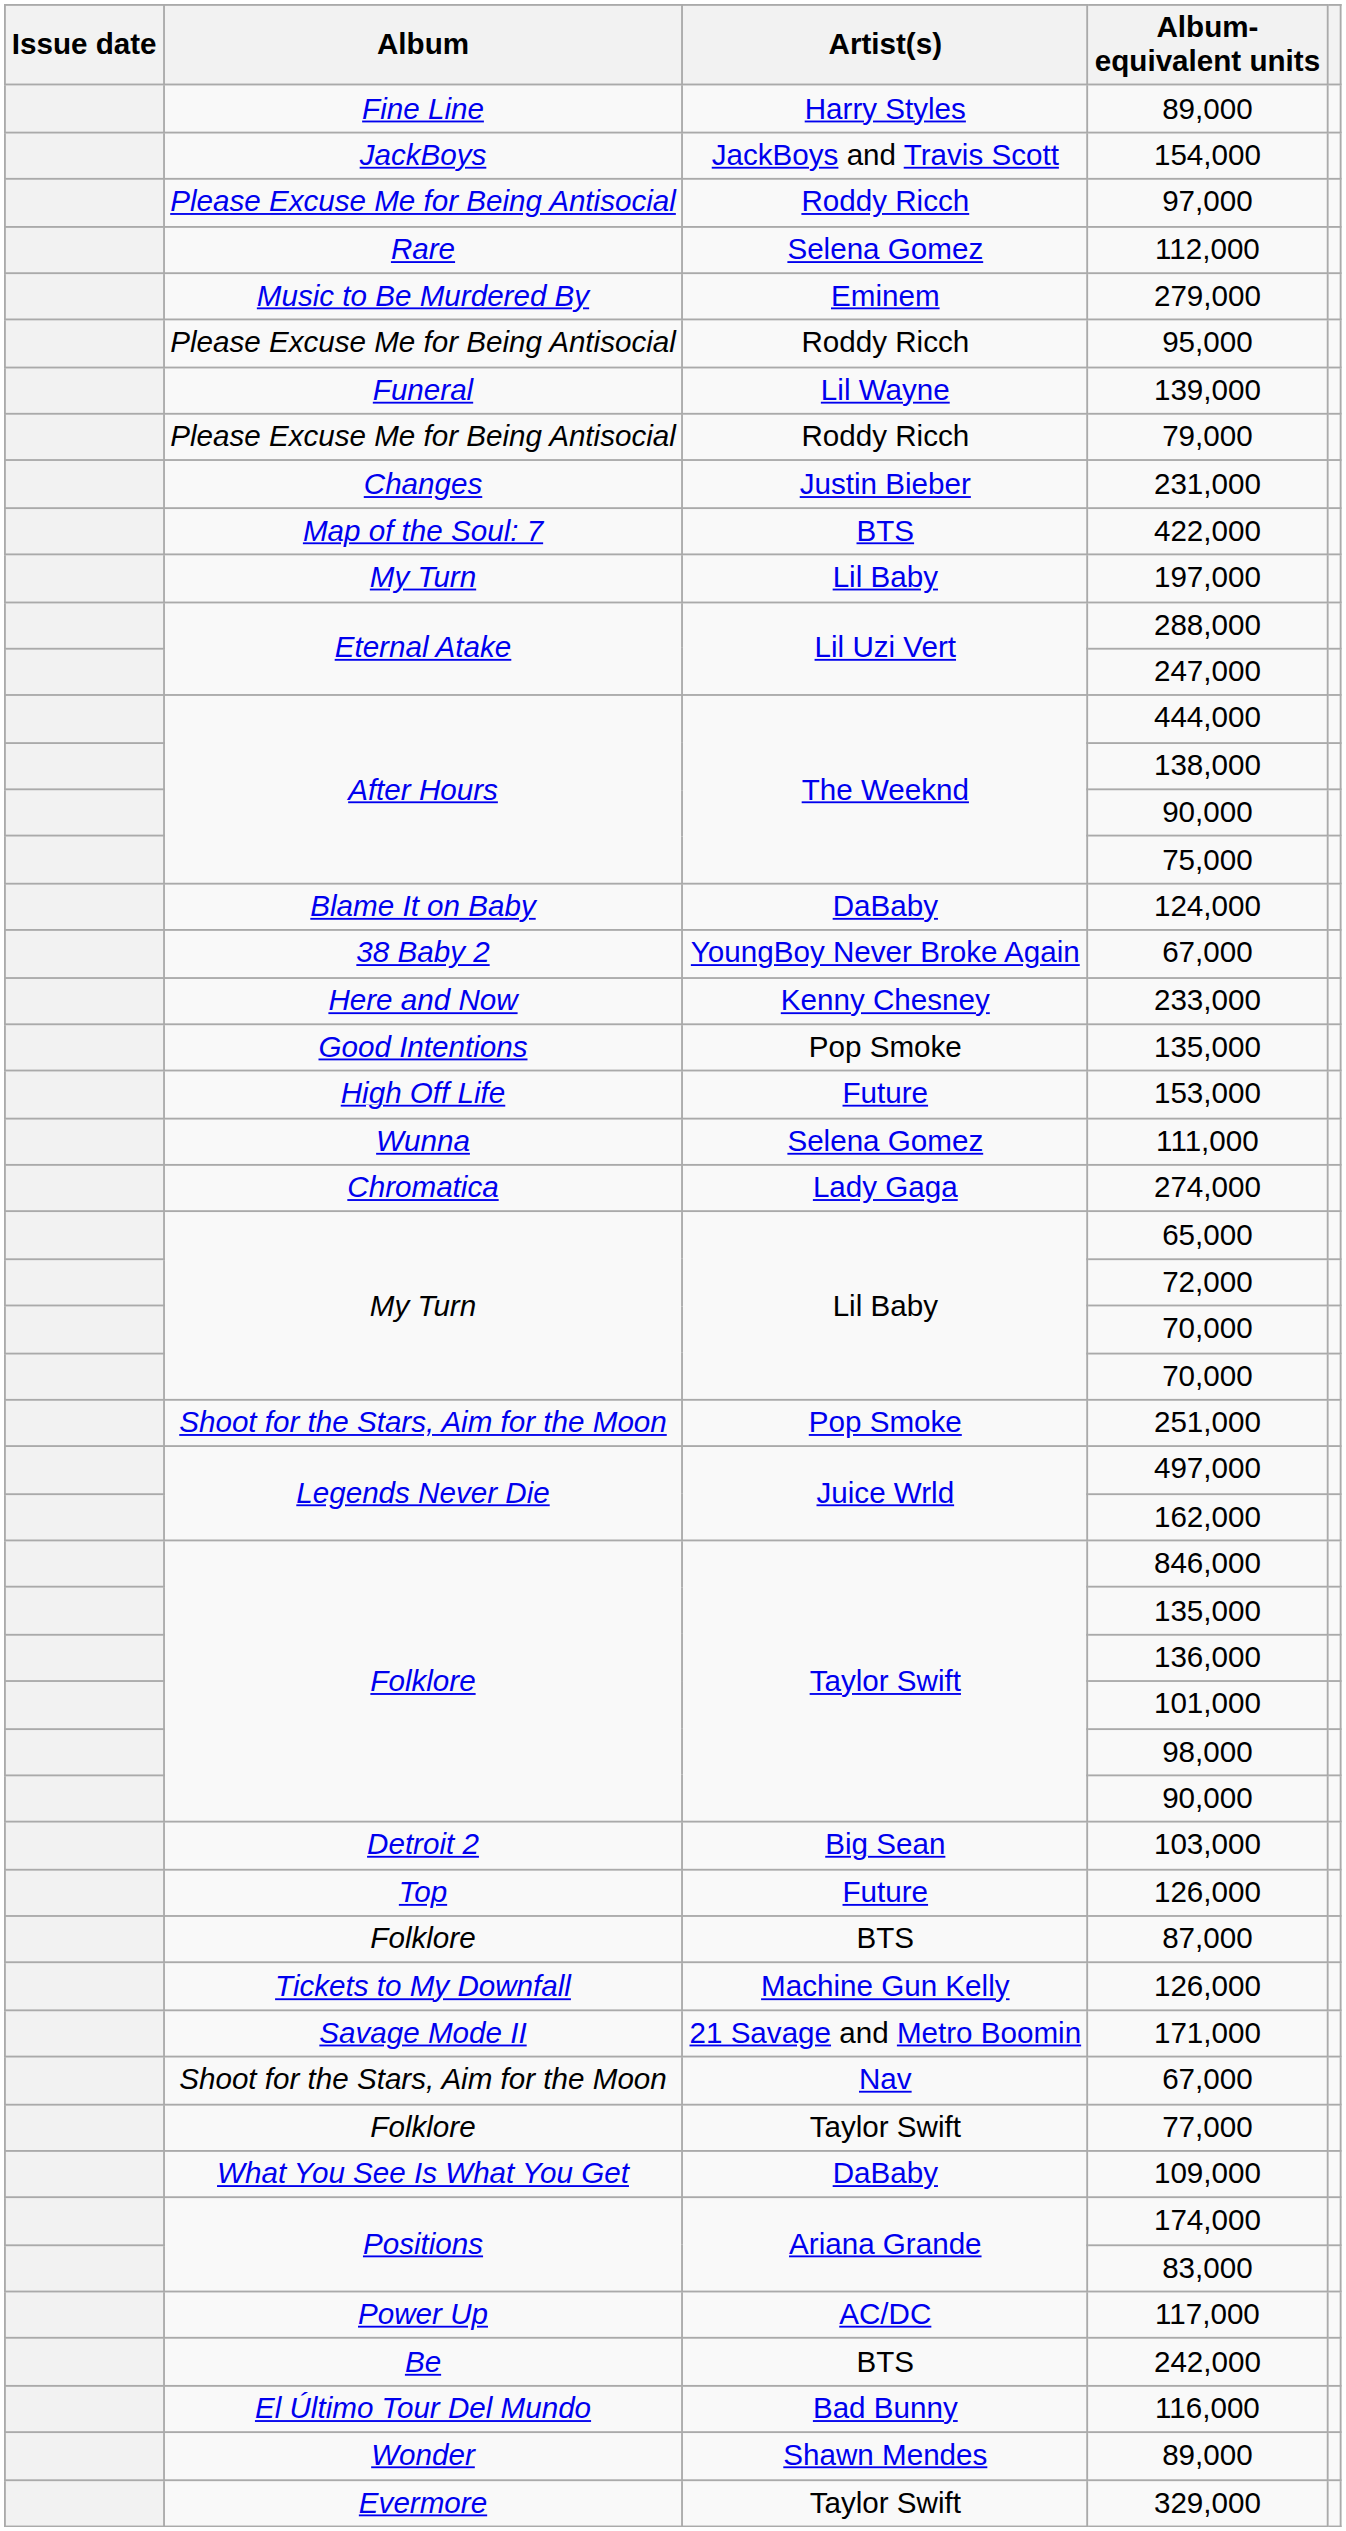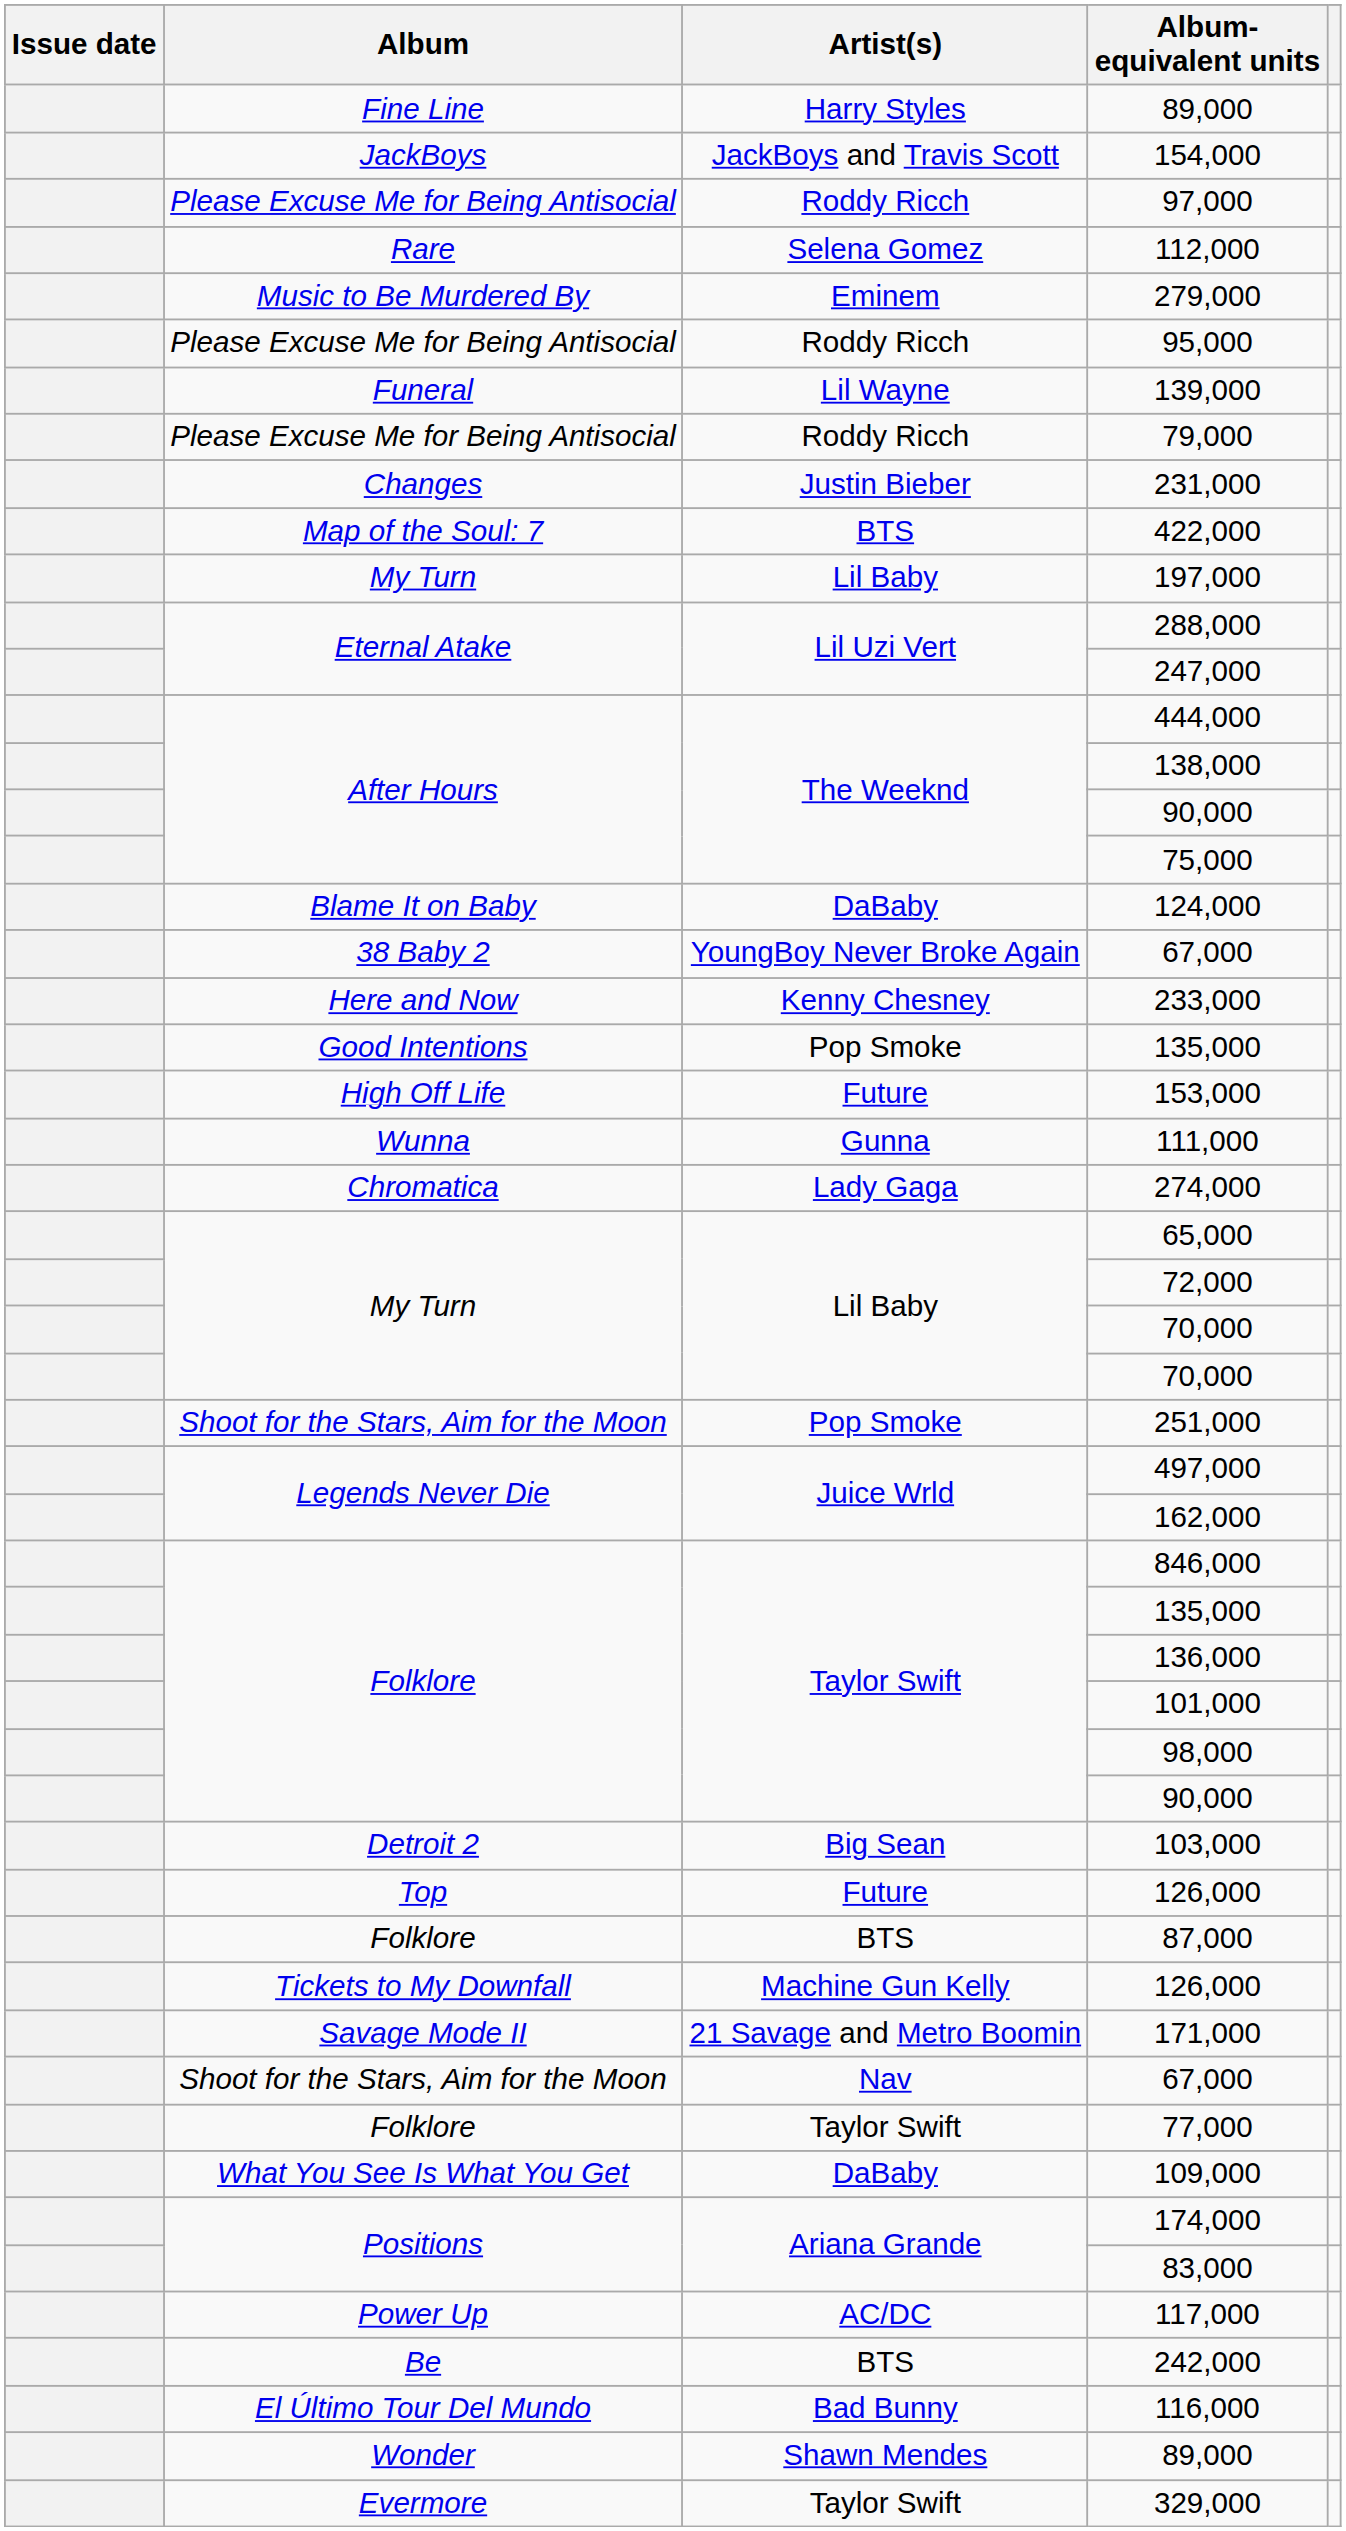111,000 | Artist(s): Selena Gomez -> Gunna
